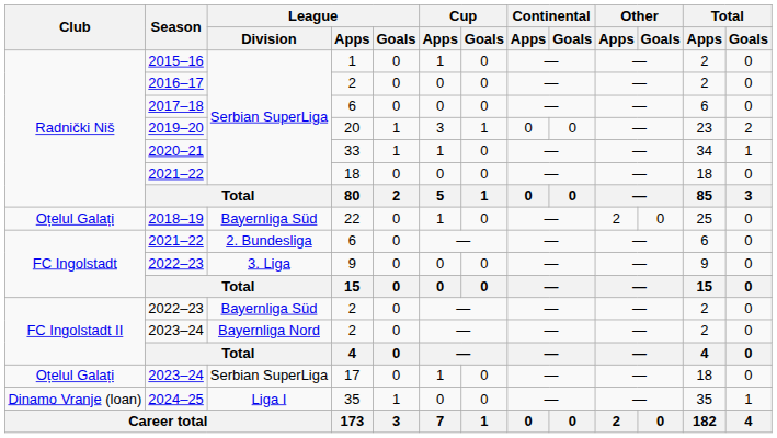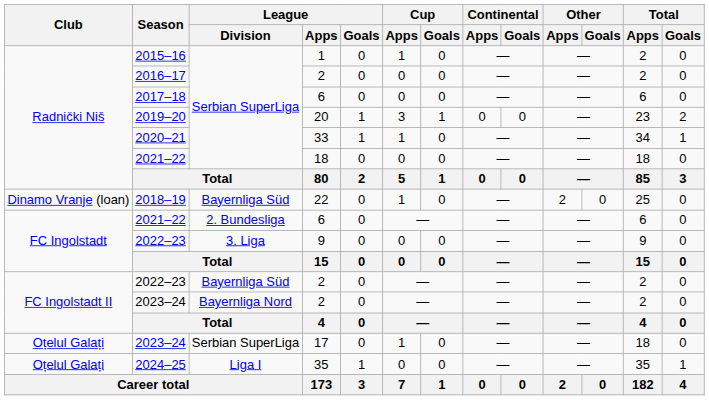2018–19 | Club: Oțelul Galați -> Dinamo Vranje (loan)
2024–25 | Club: Dinamo Vranje (loan) -> Oțelul Galați
